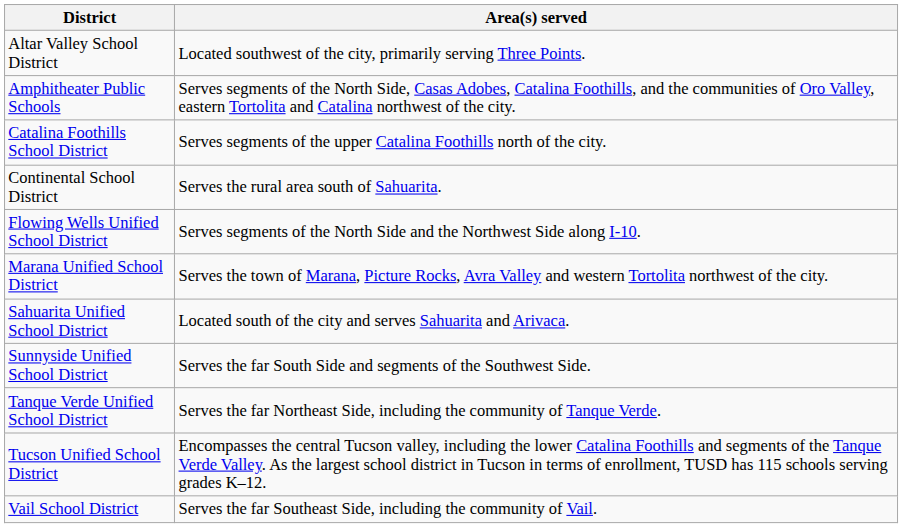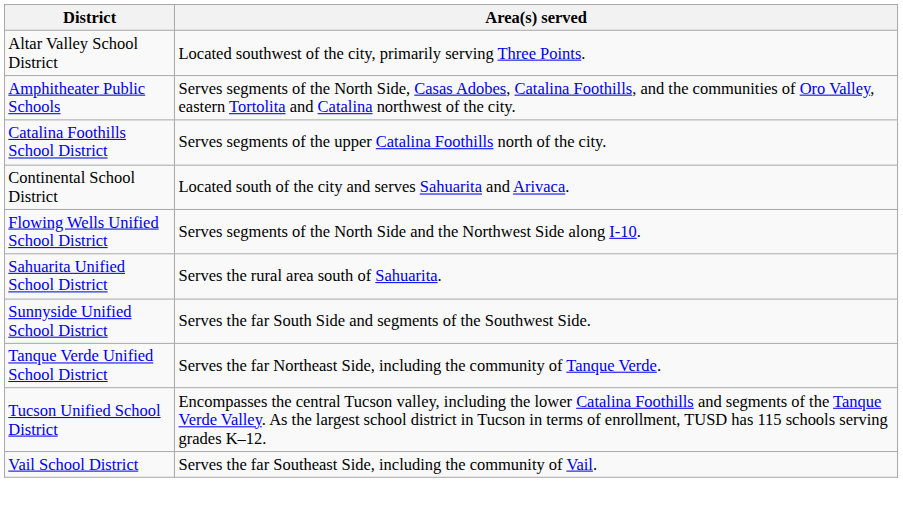Continental School District | Area(s) served: Serves the rural area south of Sahuarita. -> Located south of the city and serves Sahuarita and Arivaca.
- row: Marana Unified School District | Serves the town of Marana, Picture Rocks, Avra Valley and western Tortolita northwest of the city.
Sahuarita Unified School District | Area(s) served: Located south of the city and serves Sahuarita and Arivaca. -> Serves the rural area south of Sahuarita.
